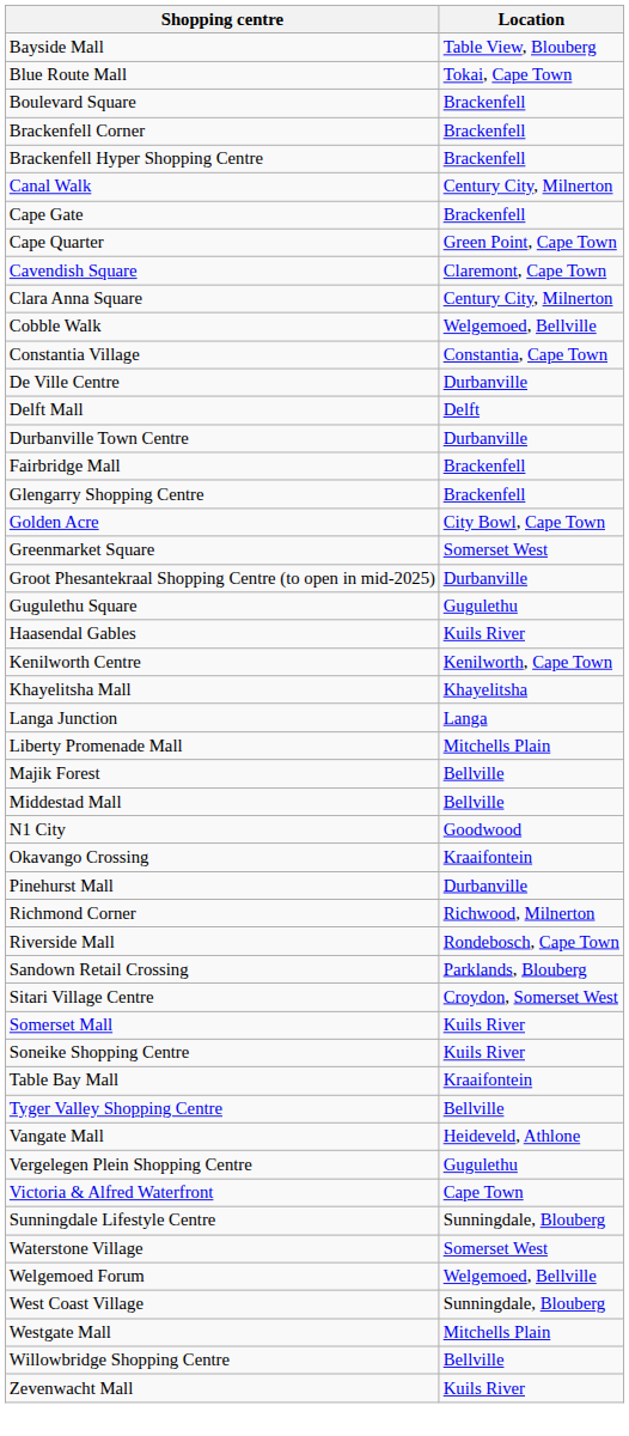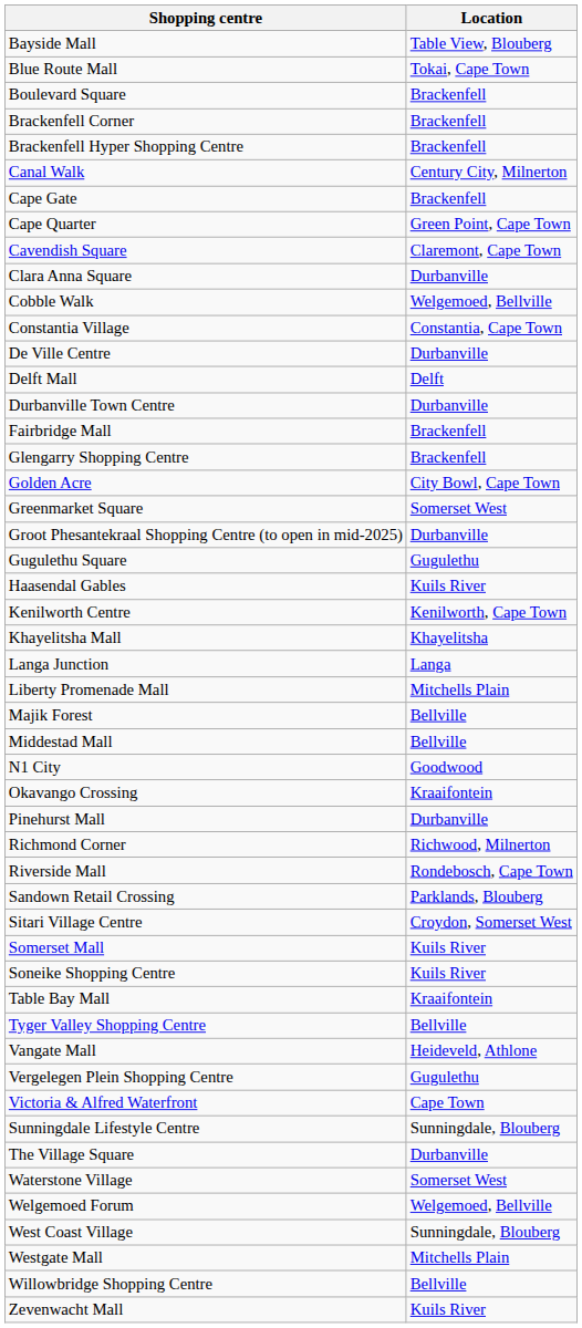Clara Anna Square | Location: Century City, Milnerton -> Durbanville
+ row: The Village Square | Durbanville
